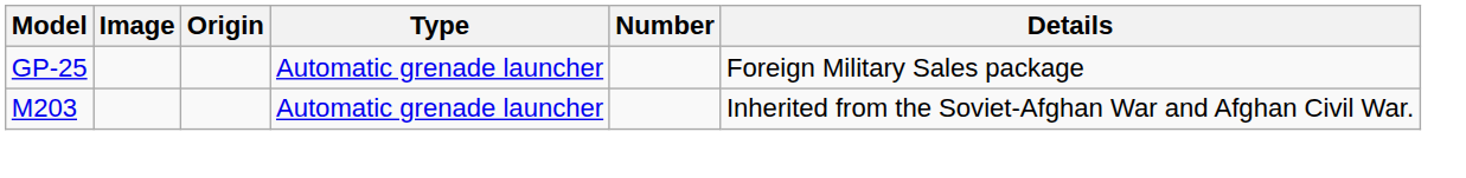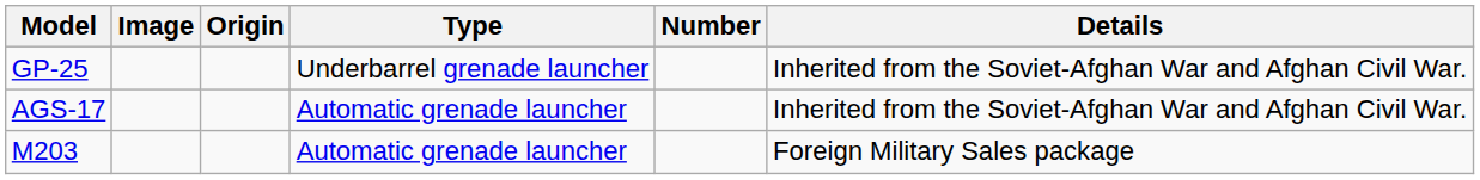GP-25 | Type: Automatic grenade launcher -> Underbarrel grenade launcher
GP-25 | Details: Foreign Military Sales package -> Inherited from the Soviet-Afghan War and Afghan Civil War.
+ row: AGS-17 | Automatic grenade launcher | Inherited from the Soviet-Afghan War and Afghan Civil War.
M203 | Details: Inherited from the Soviet-Afghan War and Afghan Civil War. -> Foreign Military Sales package
